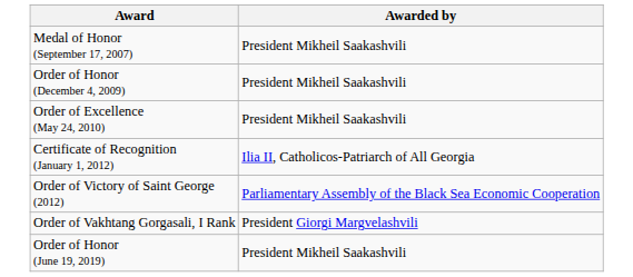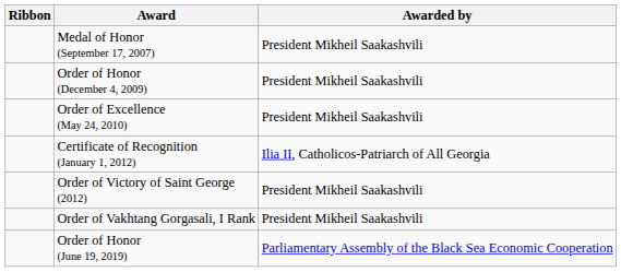+ column: Ribbon
Order of Victory of Saint George (2012) | Awarded by: Parliamentary Assembly of the Black Sea Economic Cooperation -> President Mikheil Saakashvili
Order of Vakhtang Gorgasali, I Rank | Awarded by: President Giorgi Margvelashvili -> President Mikheil Saakashvili
Order of Honor (June 19, 2019) | Awarded by: President Mikheil Saakashvili -> Parliamentary Assembly of the Black Sea Economic Cooperation
